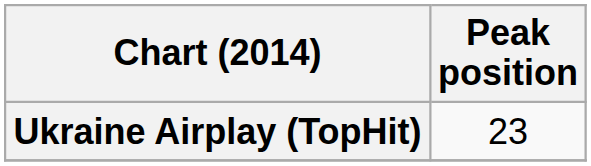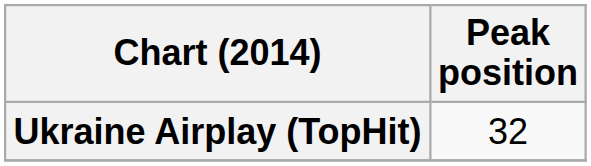Ukraine Airplay (TopHit) | Peak position: 23 -> 32
